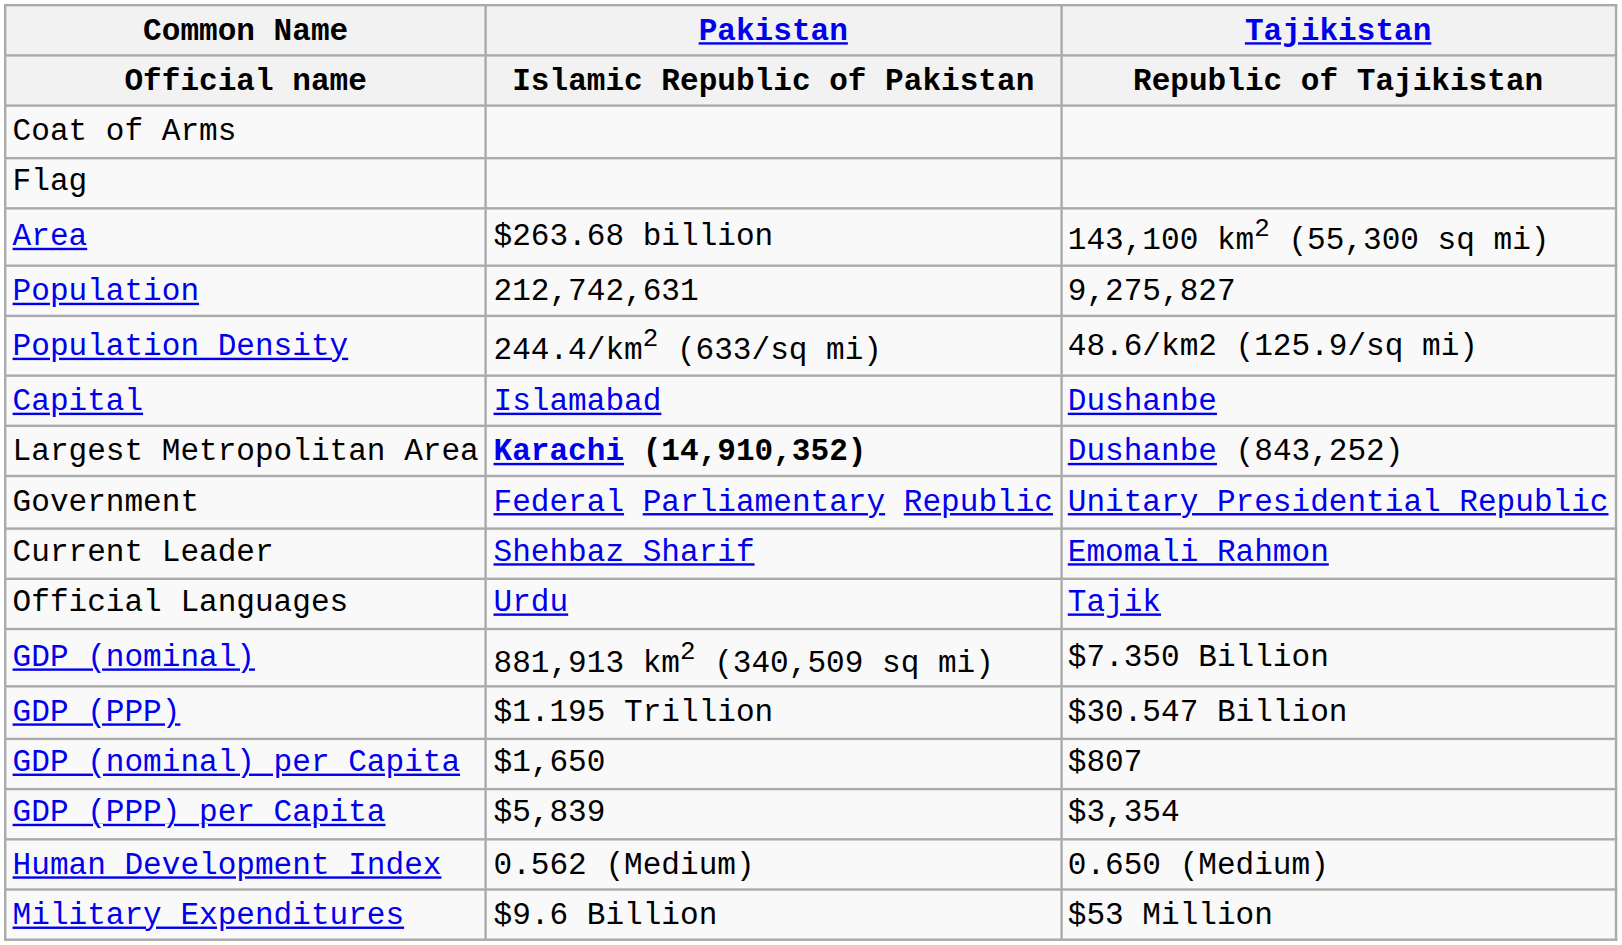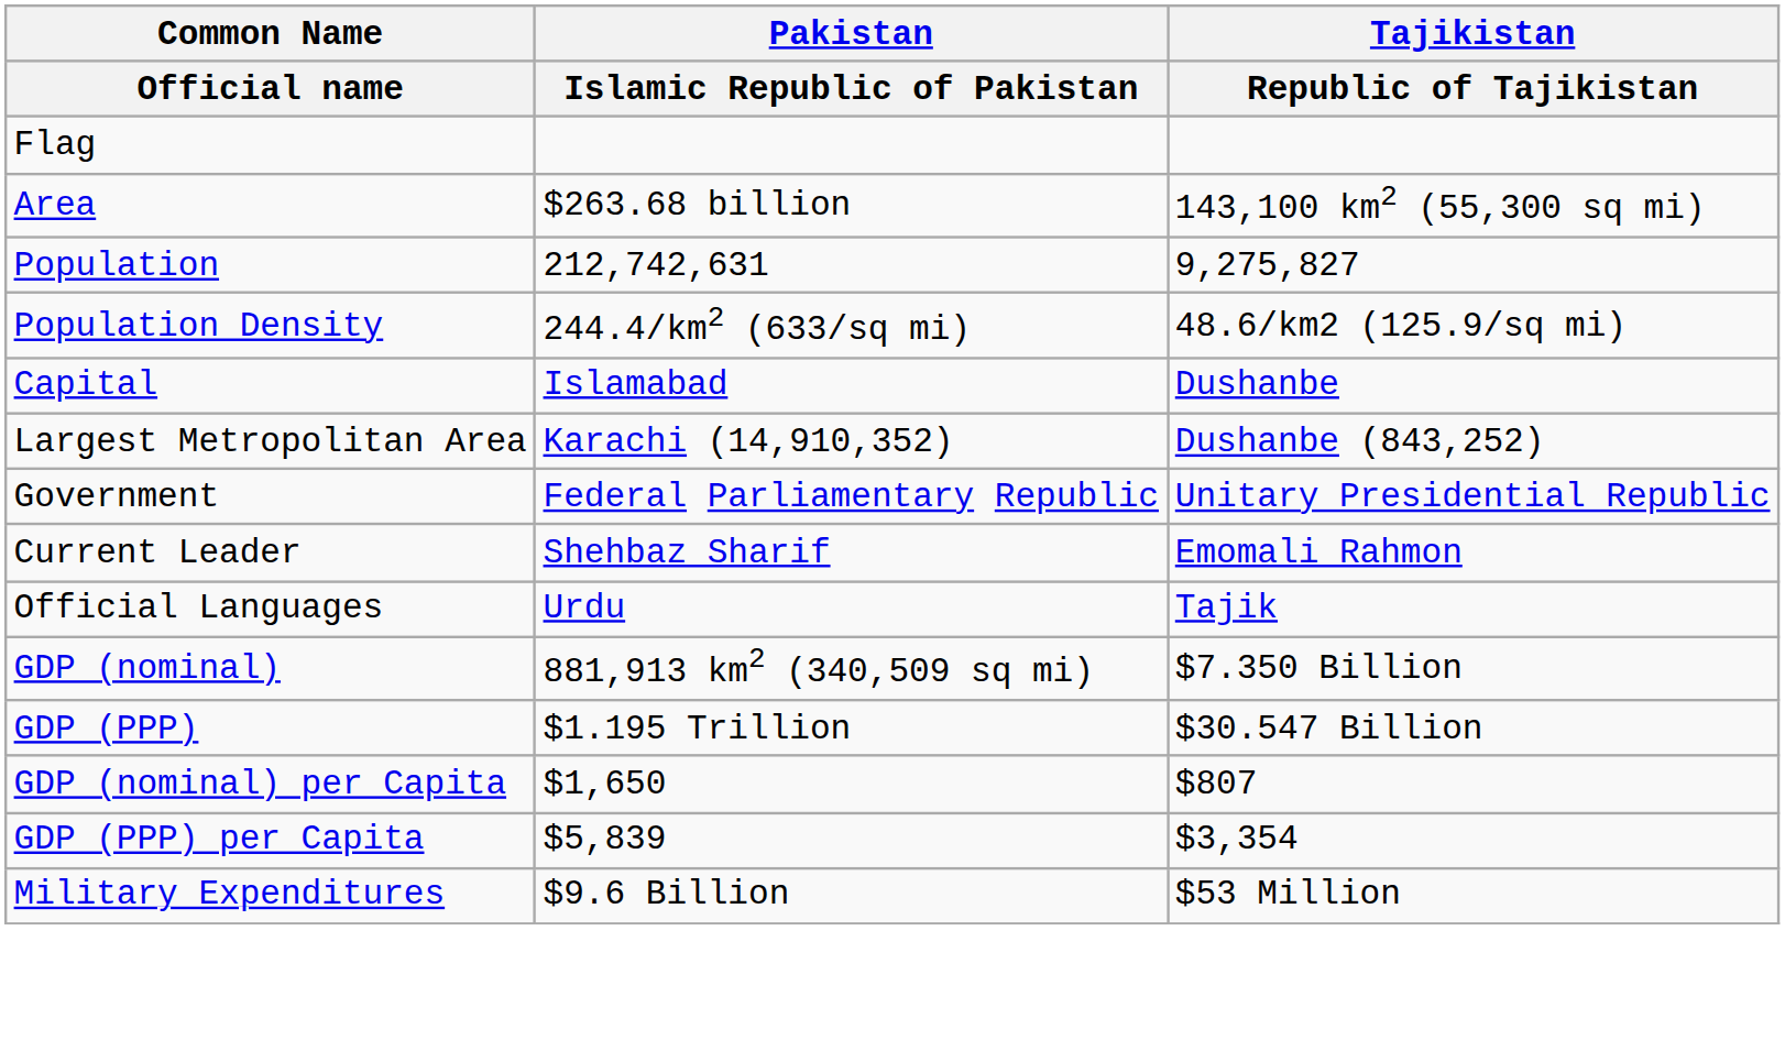- row: Coat of Arms
Largest Metropolitan Area | Pakistan / Islamic Republic of Pakistan: bold -> normal
- row: Human Development Index | 0.562 (Medium) | 0.650 (Medium)
